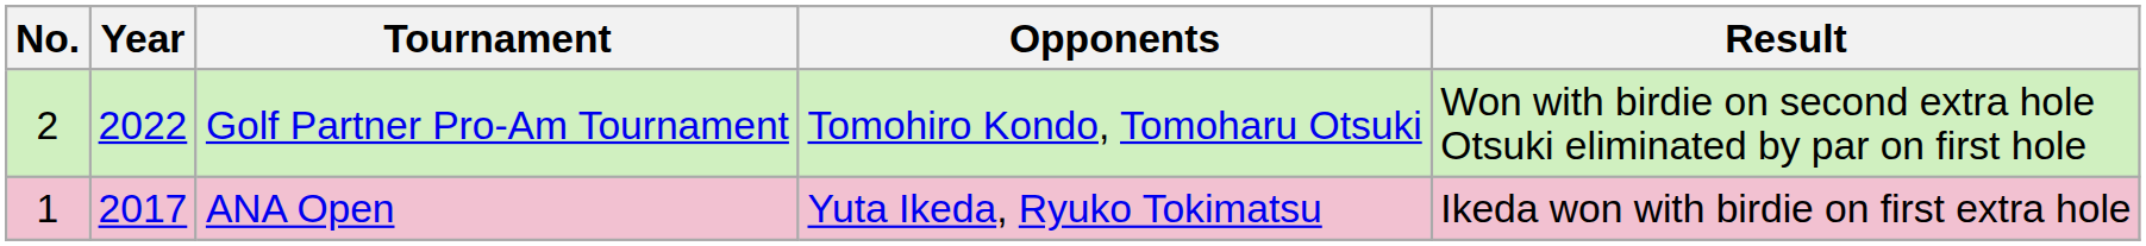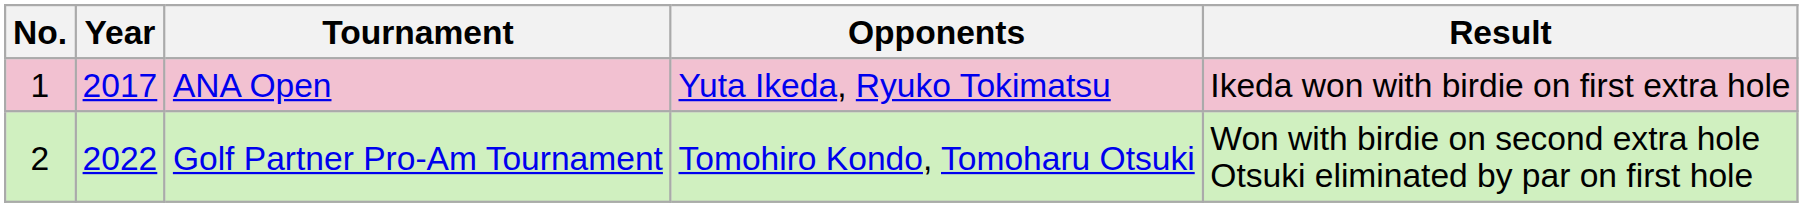rows swapped: ANA Open <-> Golf Partner Pro-Am Tournament
